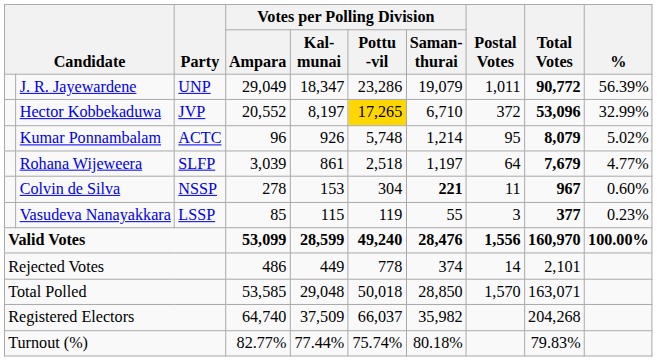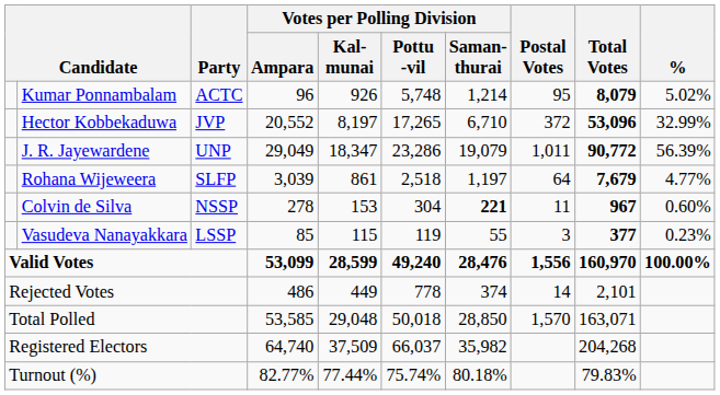rows swapped: J. R. Jayewardene <-> Kumar Ponnambalam
Hector Kobbekaduwa | Votes per Polling Division / Pottu -vil: gold background -> no background
